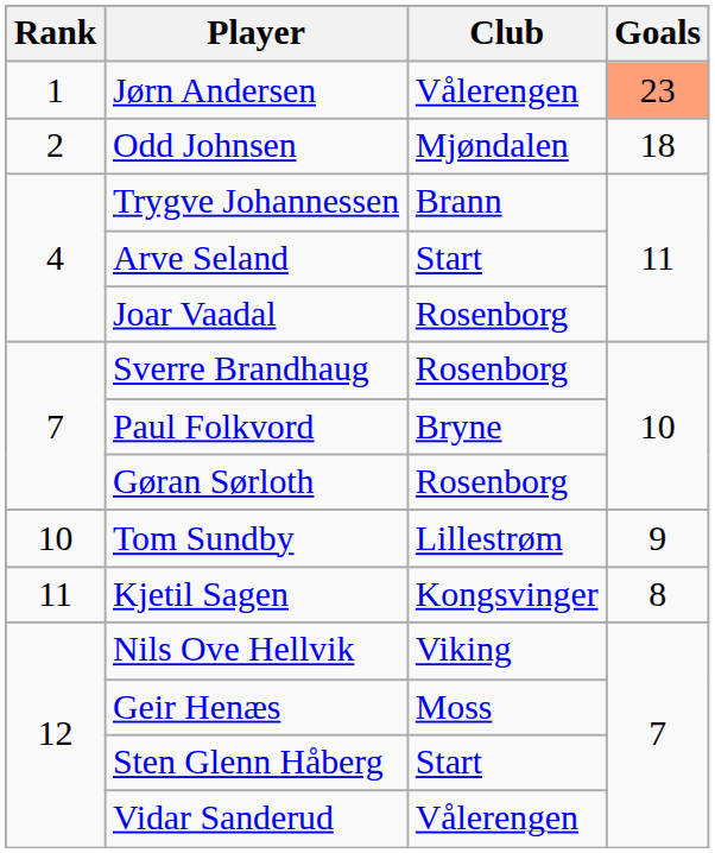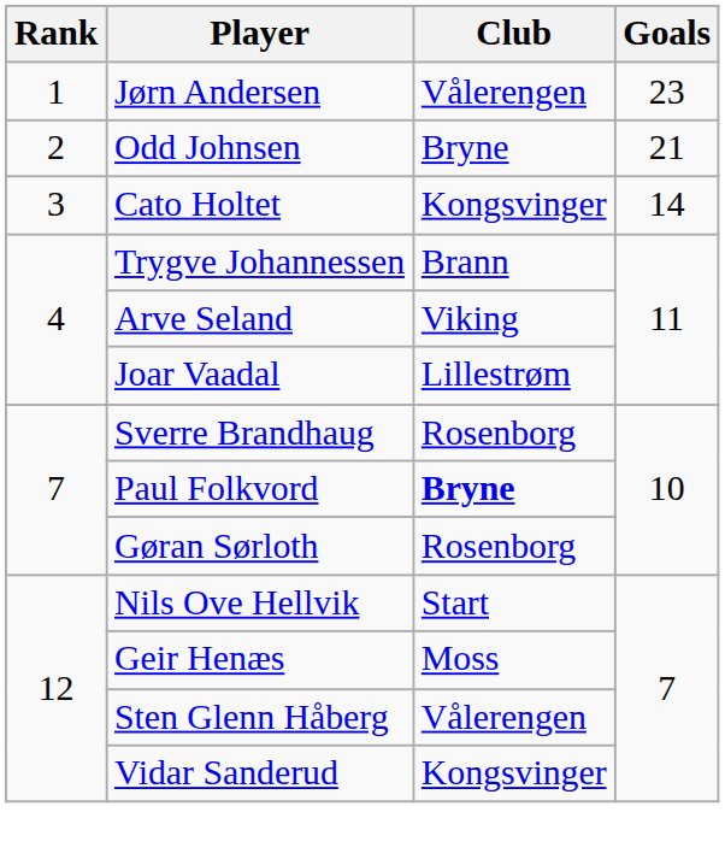Jørn Andersen | Goals: lightsalmon background -> no background
Odd Johnsen | Club: Mjøndalen -> Bryne
Odd Johnsen | Goals: 18 -> 21
+ row: 3 | Cato Holtet | Kongsvinger | 14
Arve Seland | Club: Start -> Viking
Joar Vaadal | Club: Rosenborg -> Lillestrøm
Paul Folkvord | Club: normal -> bold
- row: 10 | Tom Sundby | Lillestrøm | 9
- row: 11 | Kjetil Sagen | Kongsvinger | 8
Nils Ove Hellvik | Club: Viking -> Start
Sten Glenn Håberg | Club: Start -> Vålerengen
Vidar Sanderud | Club: Vålerengen -> Kongsvinger
